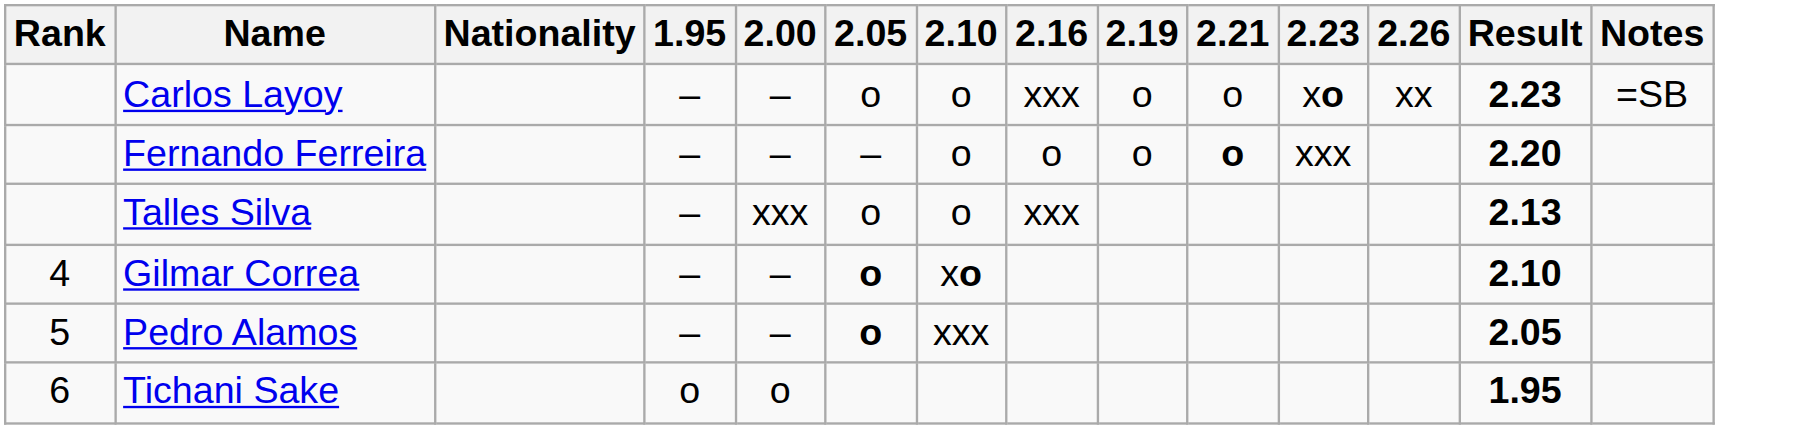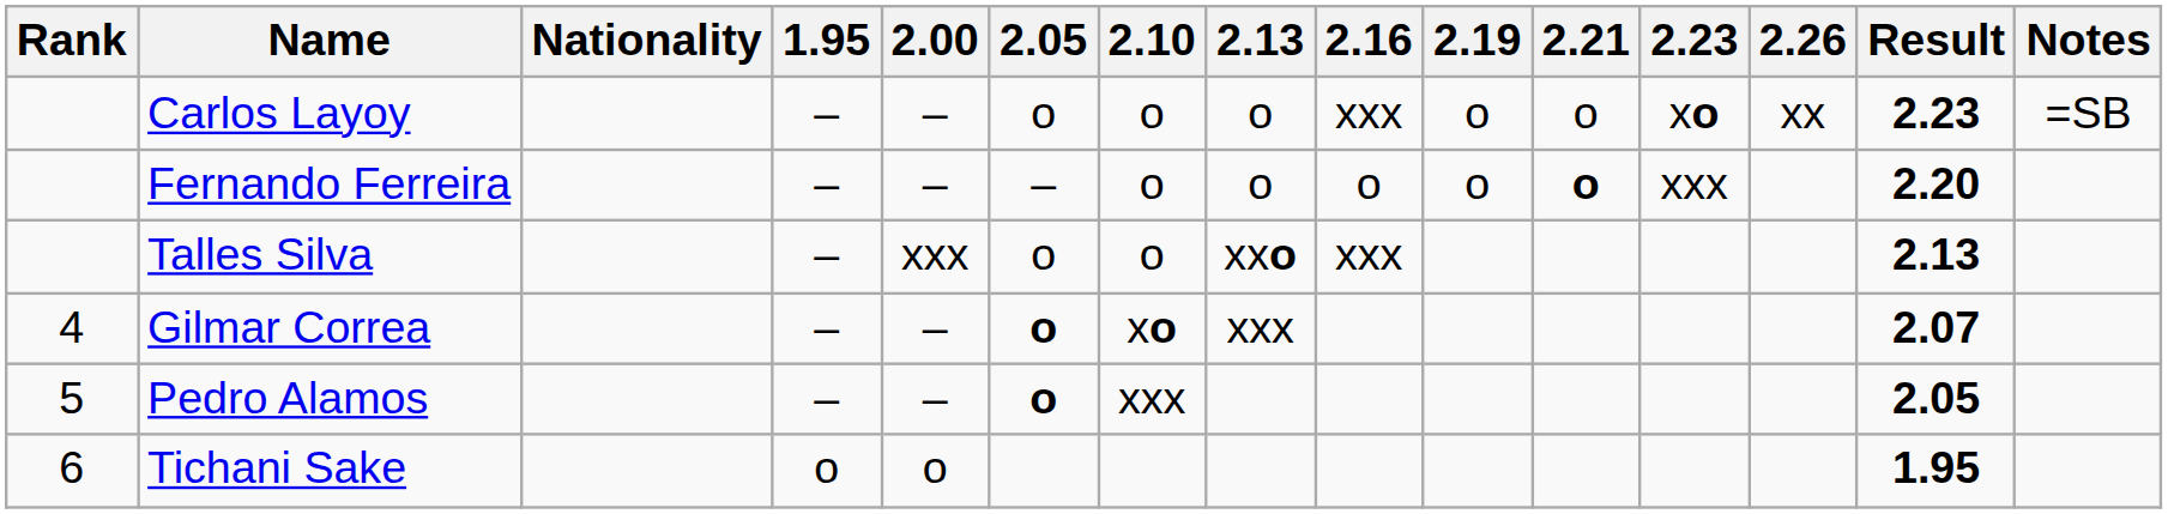+ column: 2.13 | o | o | xxo | xxx
Gilmar Correa | Result: 2.10 -> 2.07
